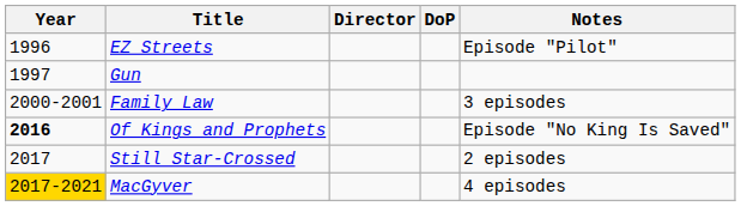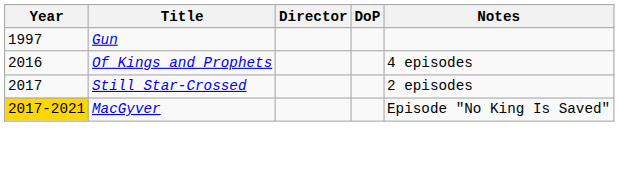- row: 1996 | EZ Streets | Episode "Pilot"
- row: 2000-2001 | Family Law | 3 episodes
Of Kings and Prophets | Year: bold -> normal
Of Kings and Prophets | Notes: Episode "No King Is Saved" -> 4 episodes
MacGyver | Notes: 4 episodes -> Episode "No King Is Saved"
